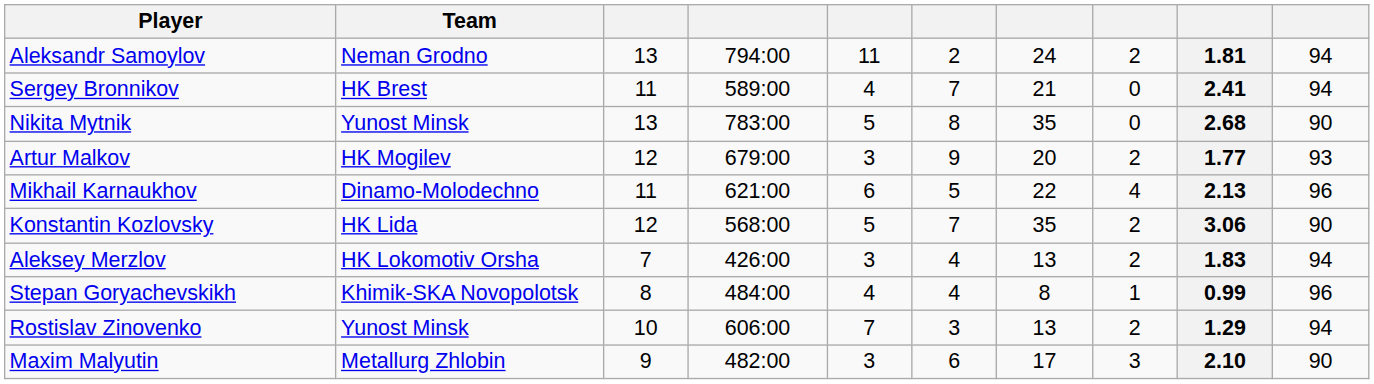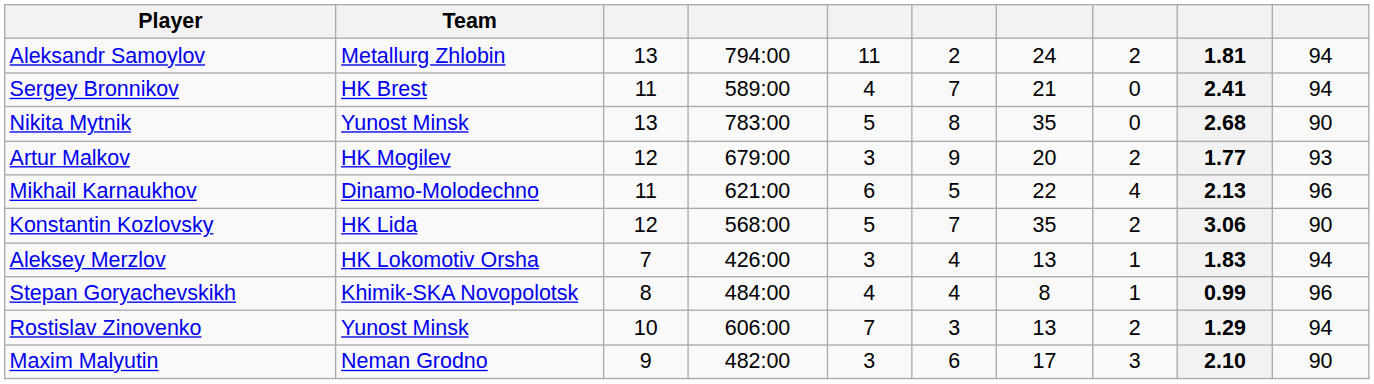Aleksandr Samoylov | Team: Neman Grodno -> Metallurg Zhlobin
Aleksey Merzlov | column 8: 2 -> 1
Maxim Malyutin | Team: Metallurg Zhlobin -> Neman Grodno
